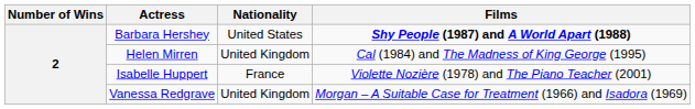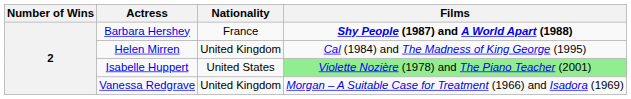Barbara Hershey | Nationality: United States -> France
Isabelle Huppert | Nationality: France -> United States
Isabelle Huppert | Films: no background -> lightgreen background
